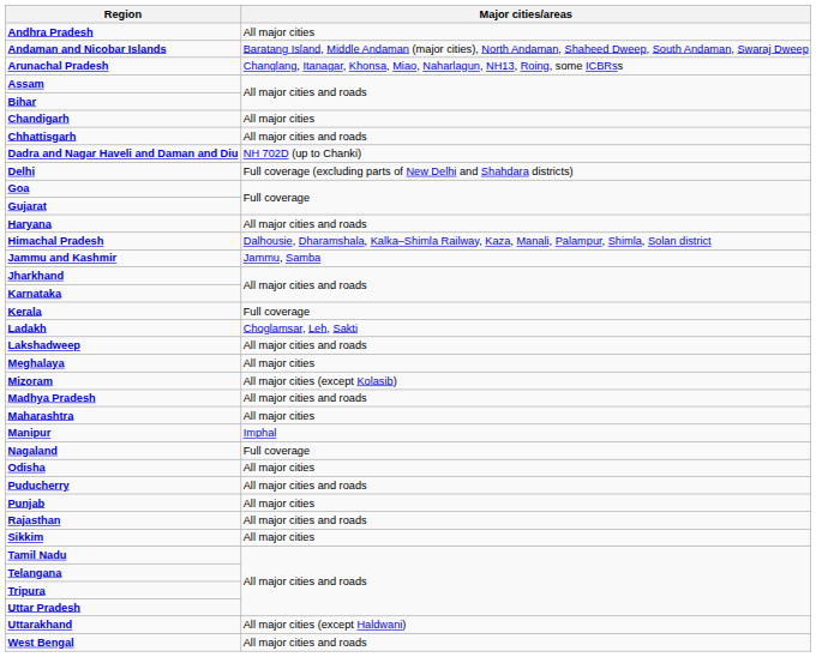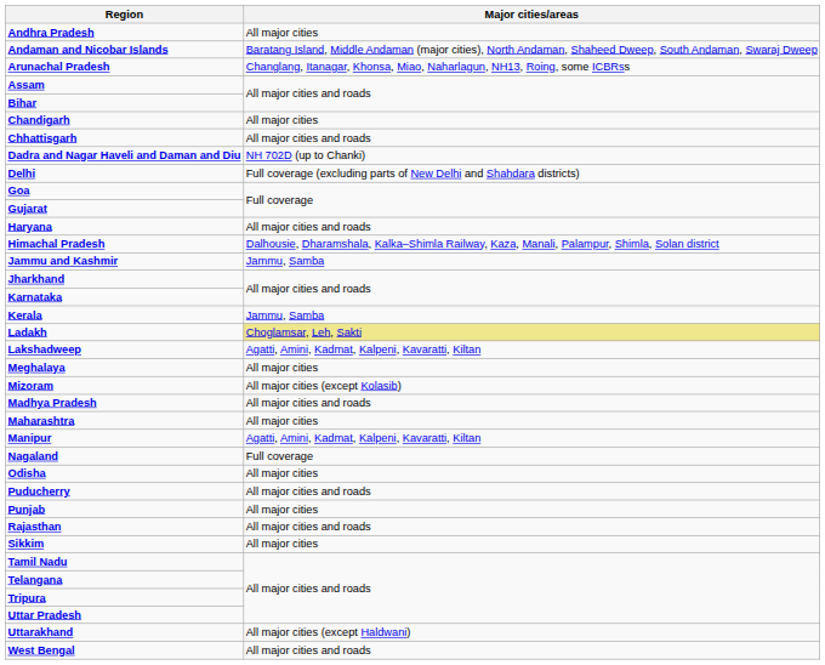Kerala | Major cities/areas: Full coverage -> Jammu, Samba
Ladakh | Major cities/areas: no background -> khaki background
Lakshadweep | Major cities/areas: All major cities and roads -> Agatti, Amini, Kadmat, Kalpeni, Kavaratti, Kiltan
Manipur | Major cities/areas: Imphal -> Agatti, Amini, Kadmat, Kalpeni, Kavaratti, Kiltan
